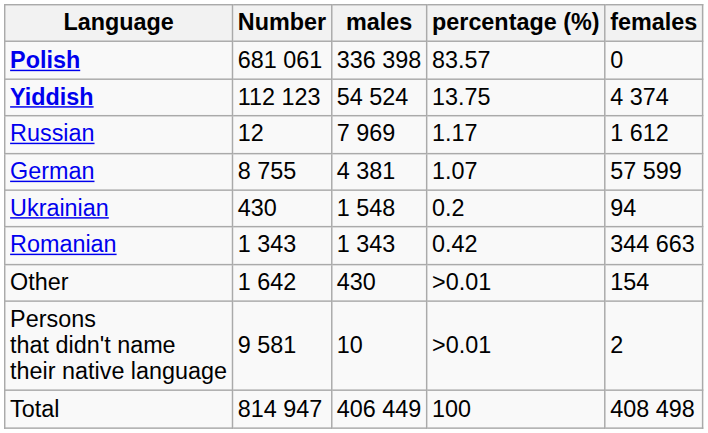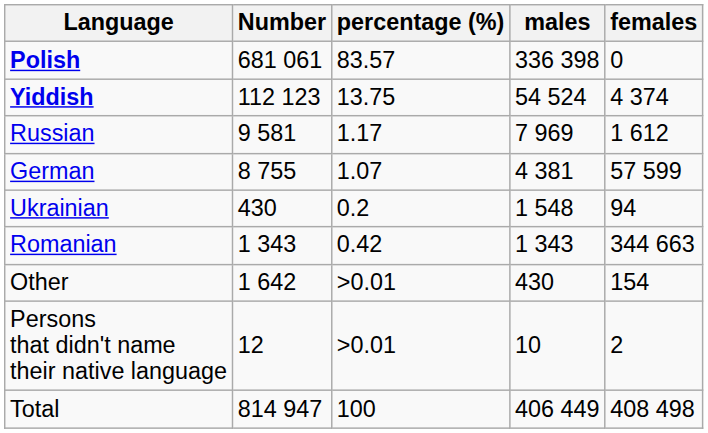columns swapped: percentage (%) <-> males
Russian | Number: 12 -> 9 581
Persons that didn't name their native language | Number: 9 581 -> 12
